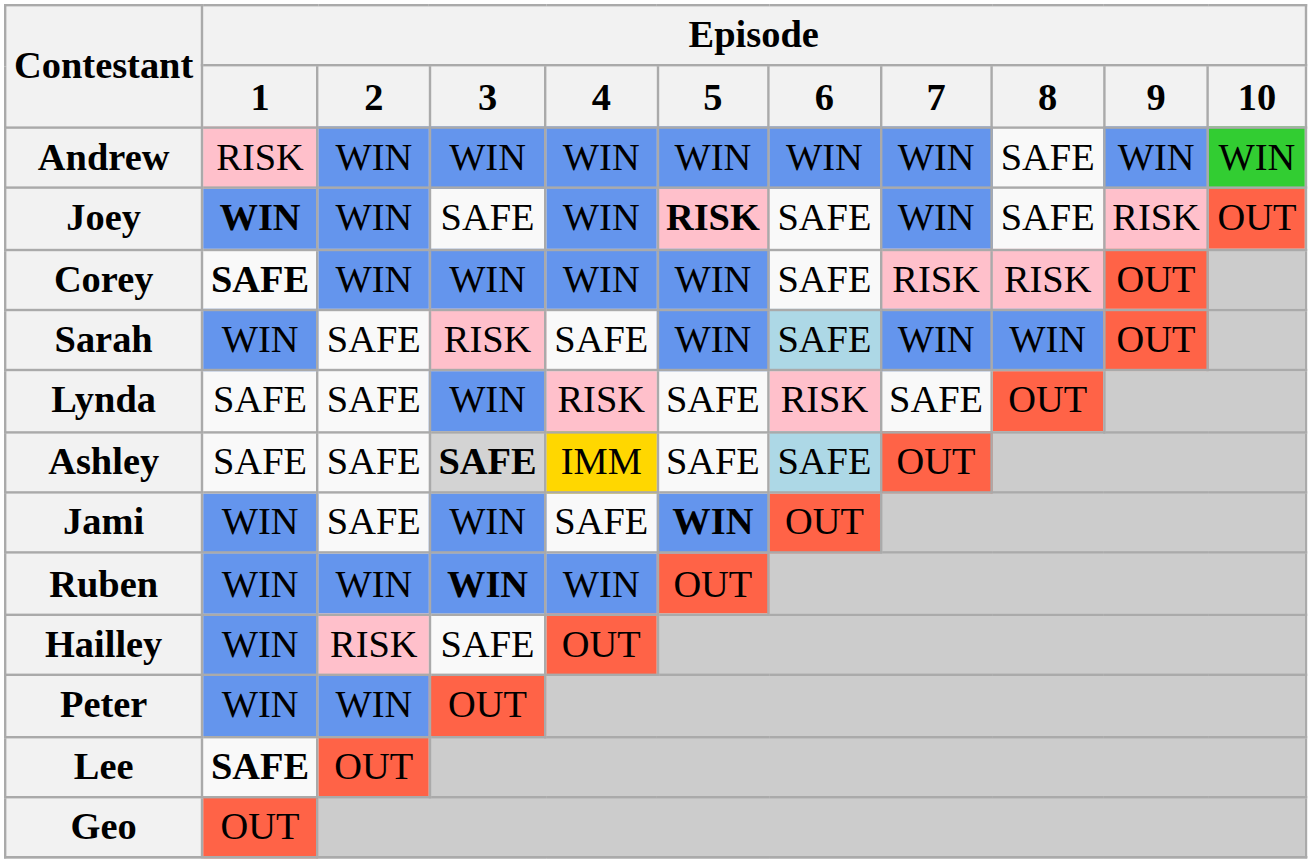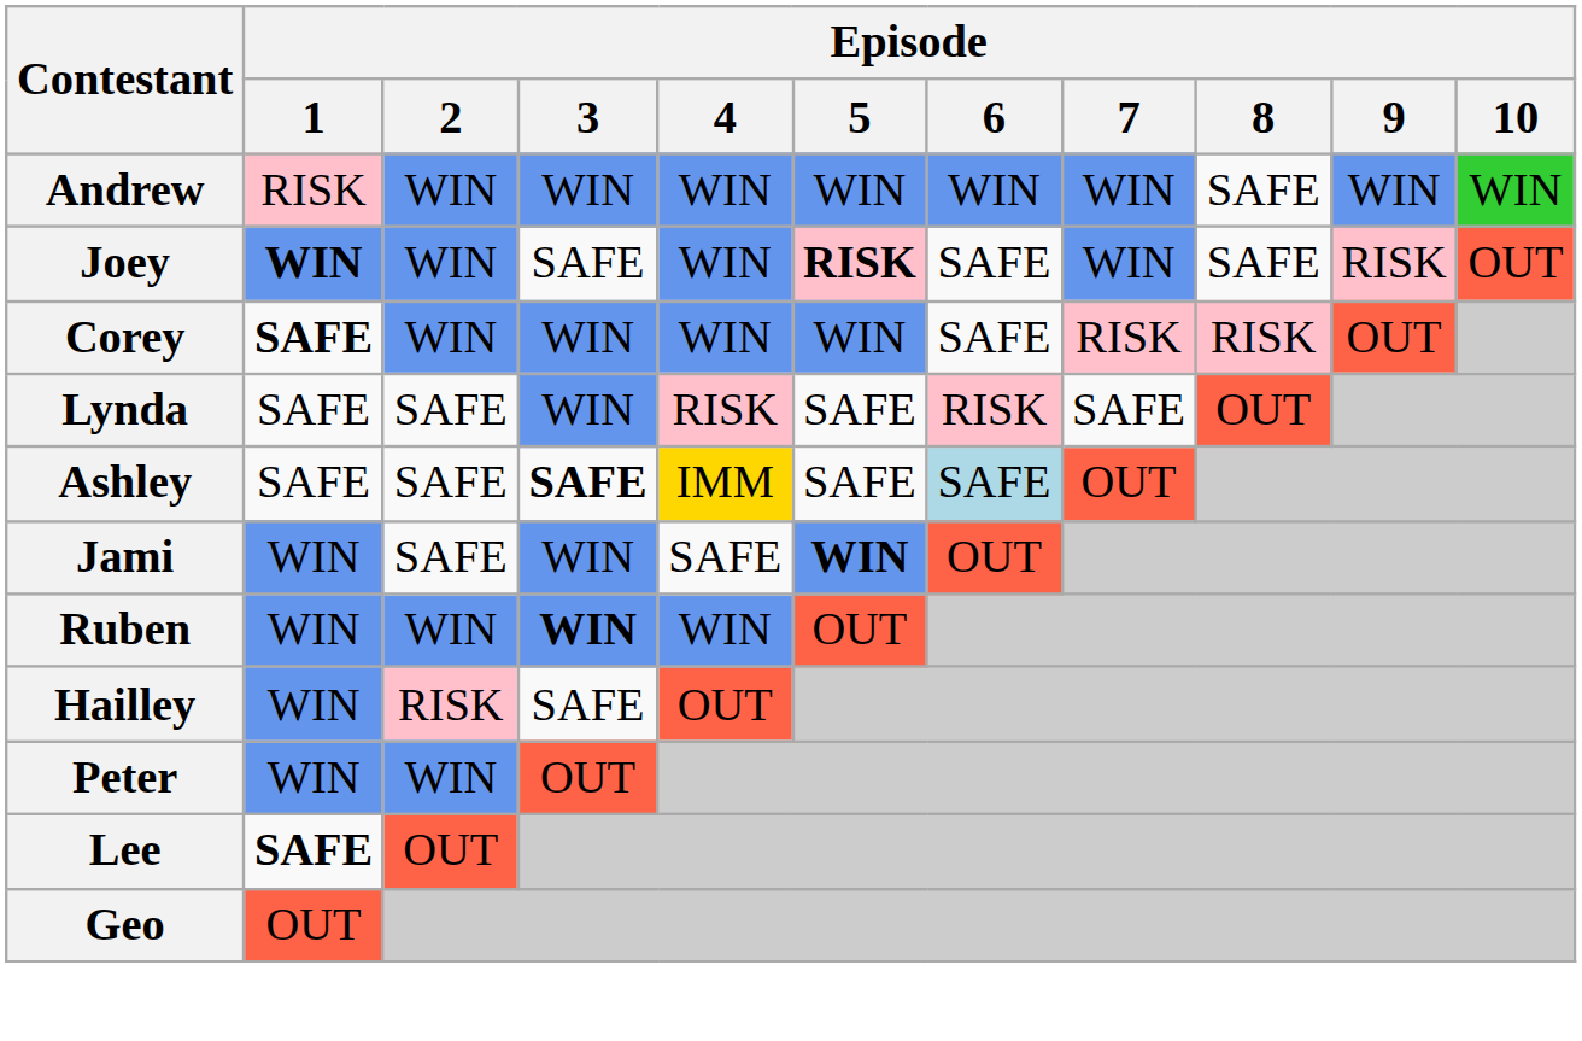- row: Sarah | WIN | SAFE | RISK | SAFE | WIN | SAFE | WIN | WIN | OUT
Ashley | Episode / 3: lightgrey background -> no background
